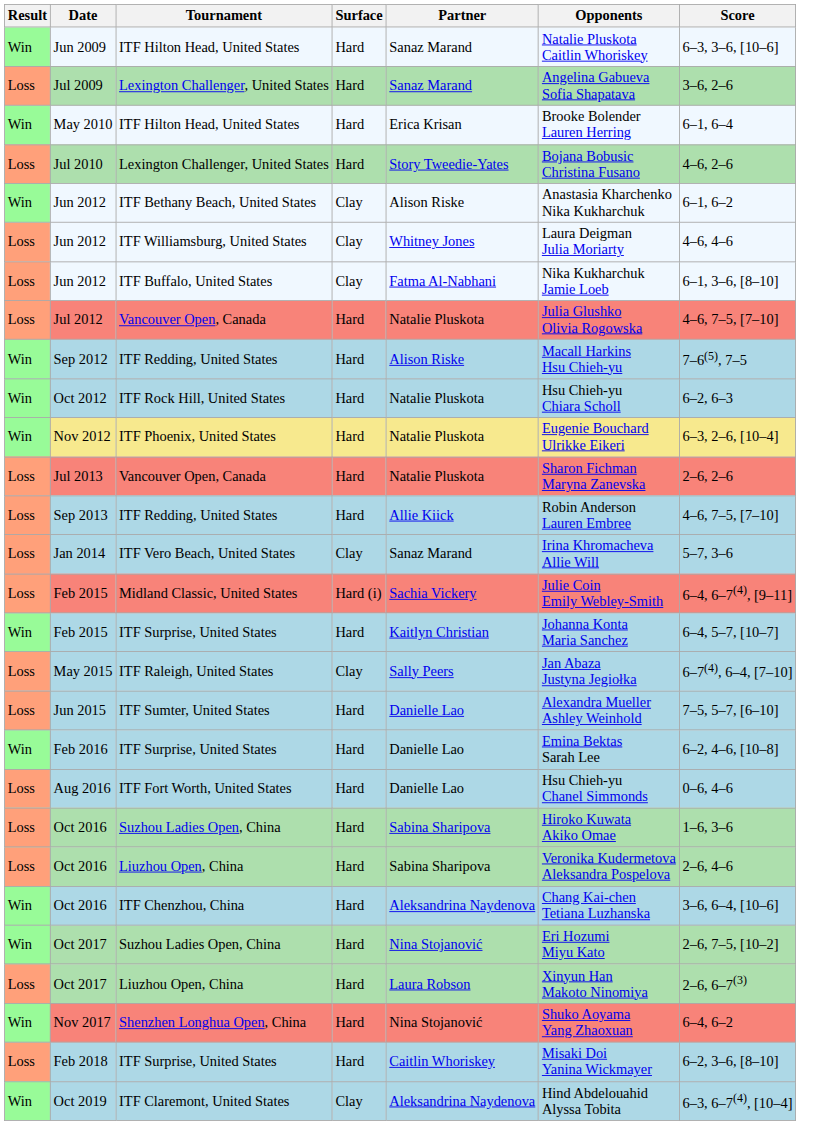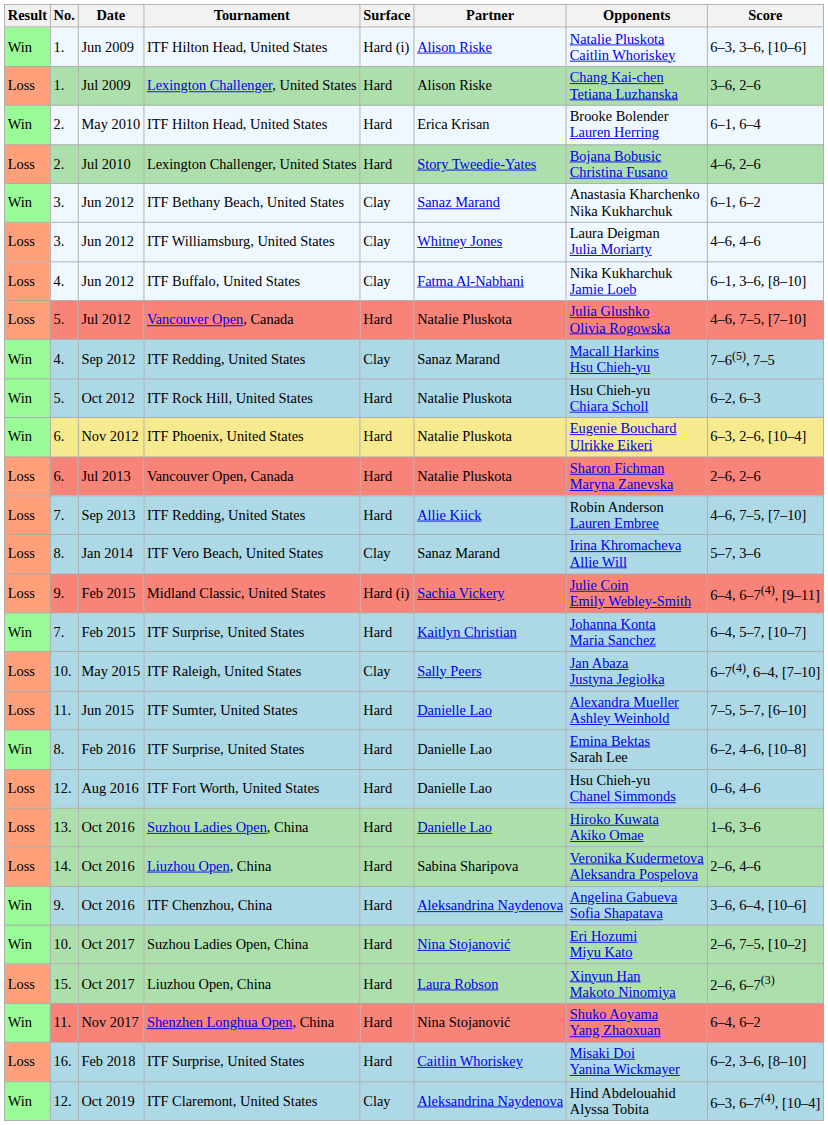+ column: No. | 1. | 1. | 2. | 2. | 3. | 3. | 4. | 5. | 4. | 5. | 6. | 6. | 7. | 8. | 9. | 7. | 10. | 11. | 8. | 12. | 13. | 14. | 9. | 10. | 15. | 11. | 16. | 12.
Jun 2009 | Surface: Hard -> Hard (i)
Jun 2009 | Partner: Sanaz Marand -> Alison Riske
Jul 2009 | Partner: Sanaz Marand -> Alison Riske
Jul 2009 | Opponents: Angelina Gabueva Sofia Shapatava -> Chang Kai-chen Tetiana Luzhanska
Jun 2012 / ITF Bethany Beach, United States | Partner: Alison Riske -> Sanaz Marand
Sep 2012 | Surface: Hard -> Clay
Sep 2012 | Partner: Alison Riske -> Sanaz Marand
Oct 2016 / Suzhou Ladies Open, China | Partner: Sabina Sharipova -> Danielle Lao
Oct 2016 / ITF Chenzhou, China | Opponents: Chang Kai-chen Tetiana Luzhanska -> Angelina Gabueva Sofia Shapatava
